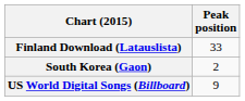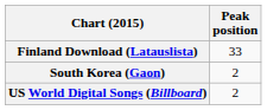US World Digital Songs (Billboard) | Peak position: 9 -> 2
